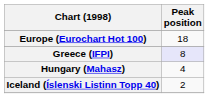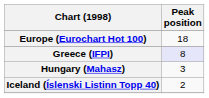Hungary (Mahasz) | Peak position: 4 -> 3
